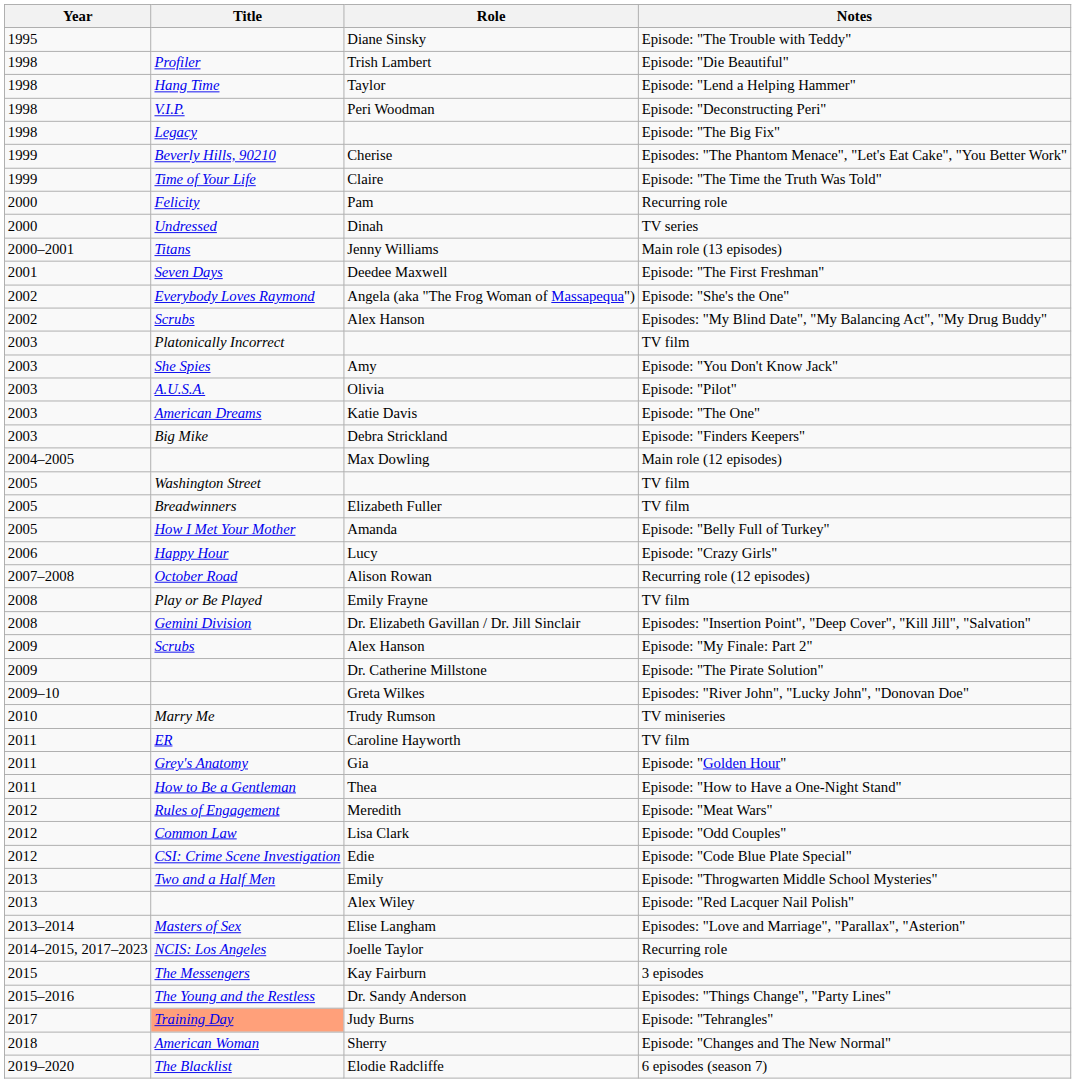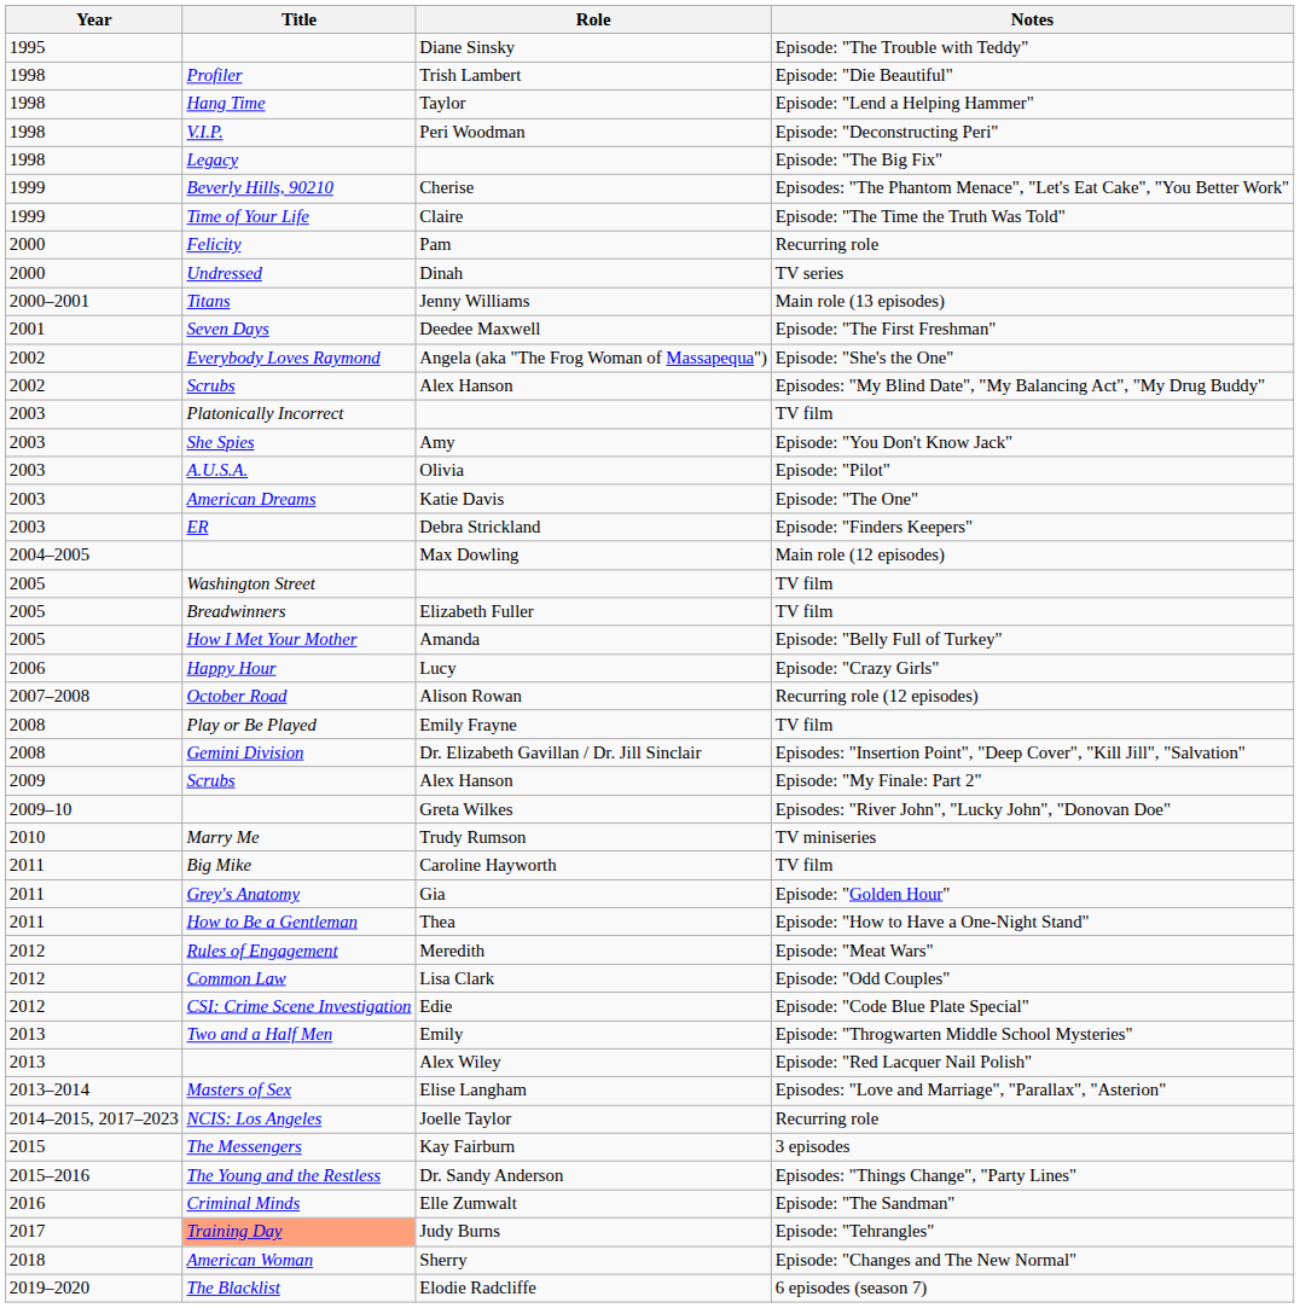Debra Strickland | Title: Big Mike -> ER
- row: 2009 | Dr. Catherine Millstone | Episode: "The Pirate Solution"
Caroline Hayworth | Title: ER -> Big Mike
+ row: 2016 | Criminal Minds | Elle Zumwalt | Episode: "The Sandman"
